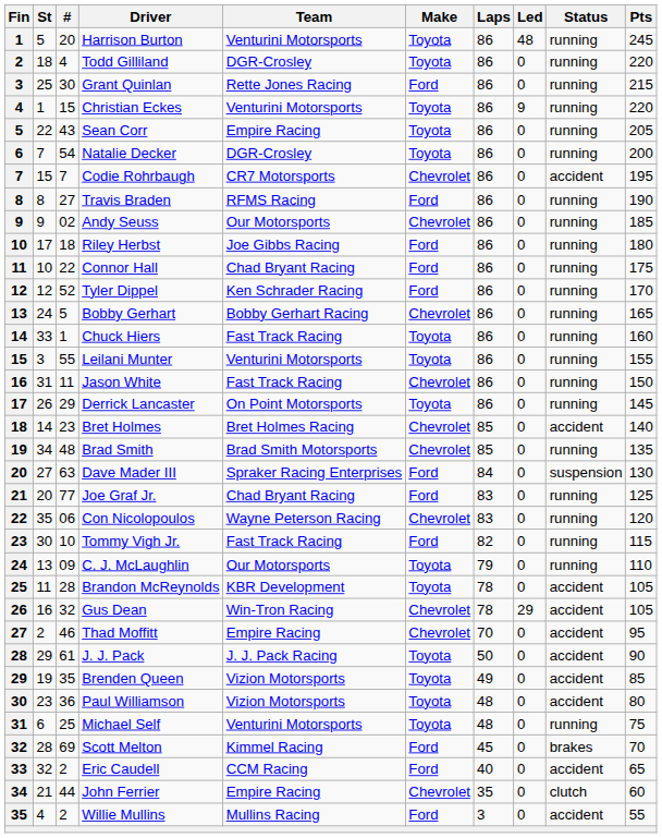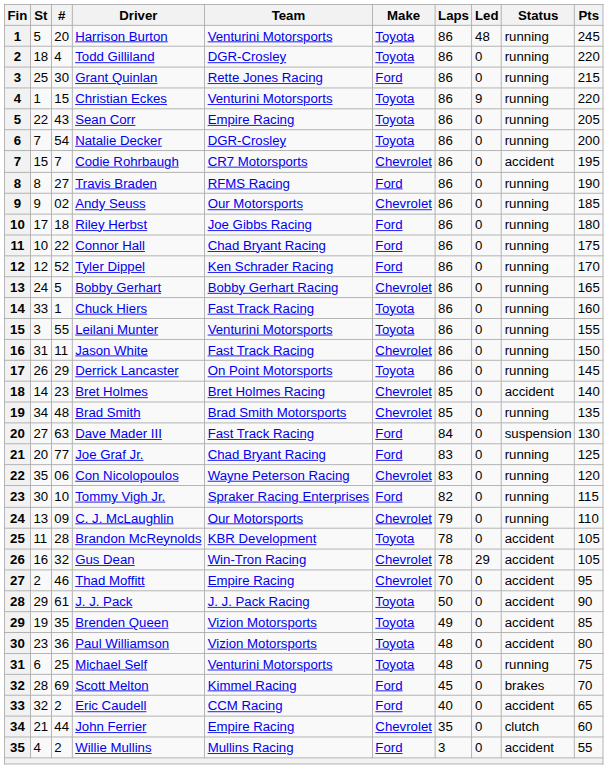Dave Mader III | Team: Spraker Racing Enterprises -> Fast Track Racing
Tommy Vigh Jr. | Team: Fast Track Racing -> Spraker Racing Enterprises
C. J. McLaughlin | Make: Toyota -> Chevrolet
